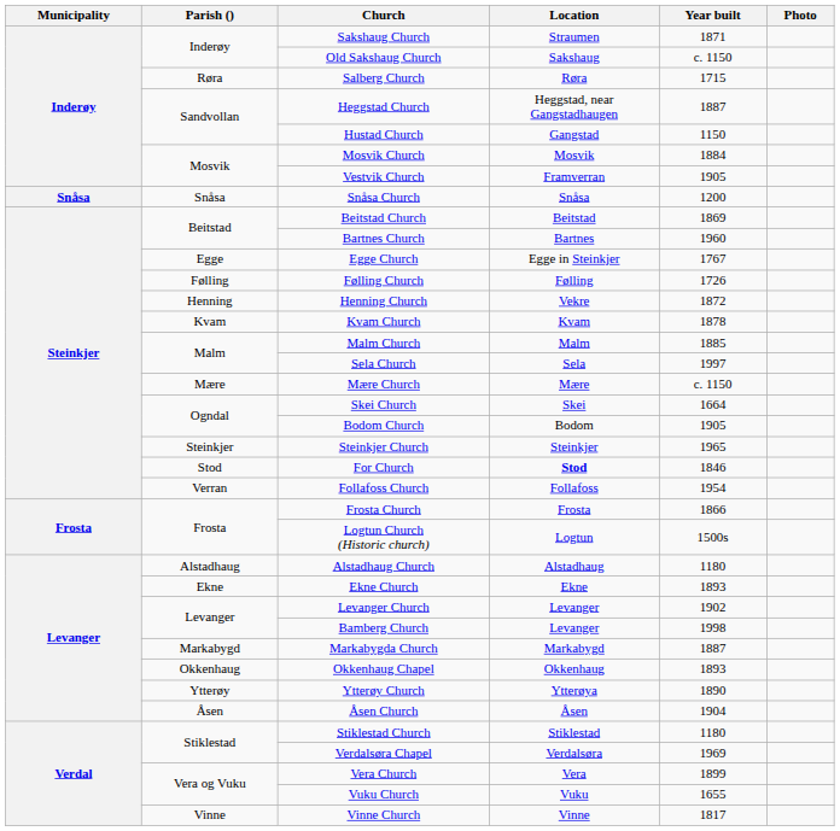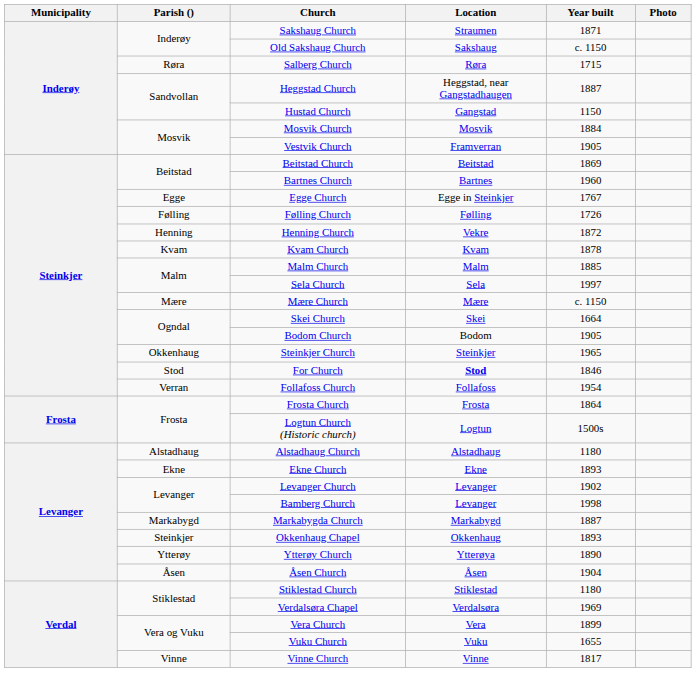- row: Snåsa | Snåsa | Snåsa Church | Snåsa | 1200
Steinkjer Church | Parish (): Steinkjer -> Okkenhaug
Frosta Church | Year built: 1866 -> 1864
Okkenhaug Chapel | Parish (): Okkenhaug -> Steinkjer
